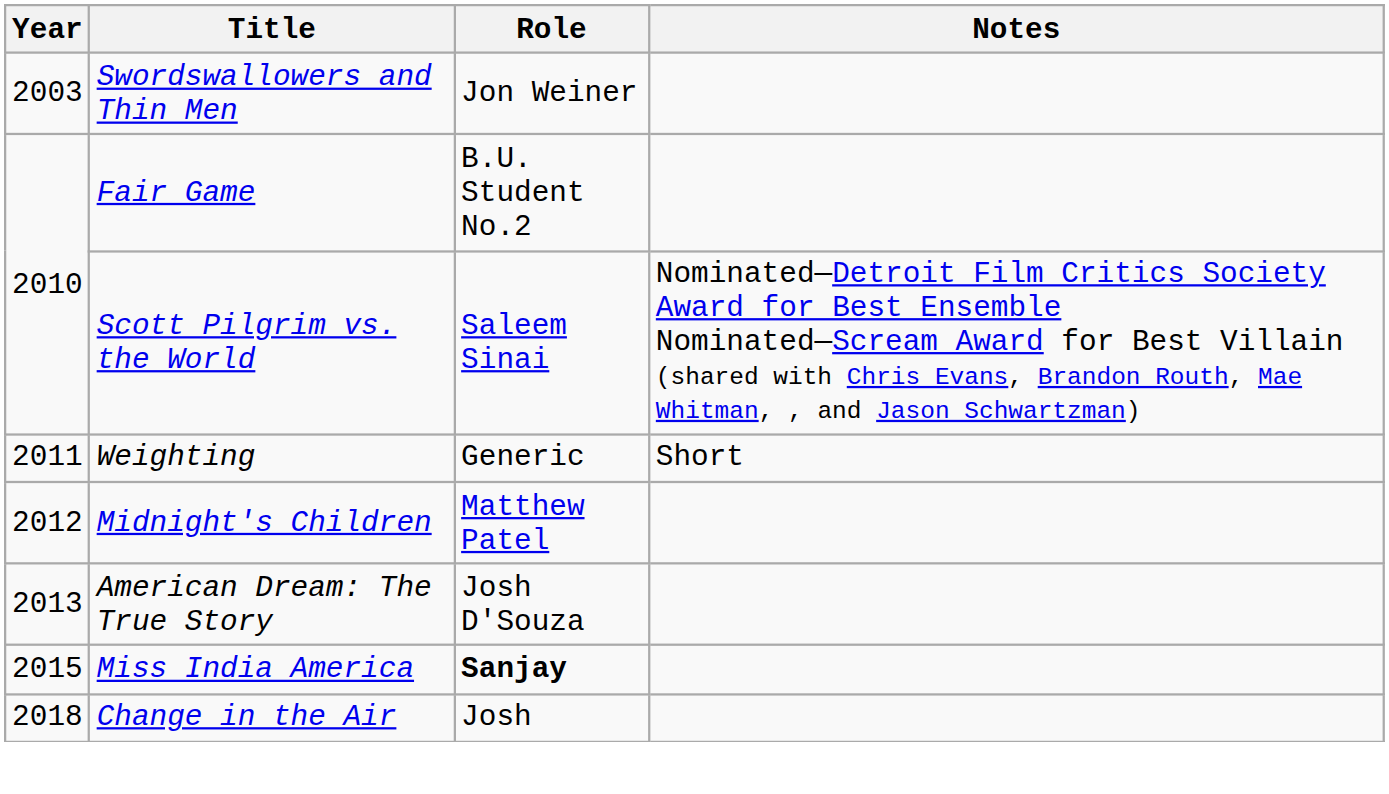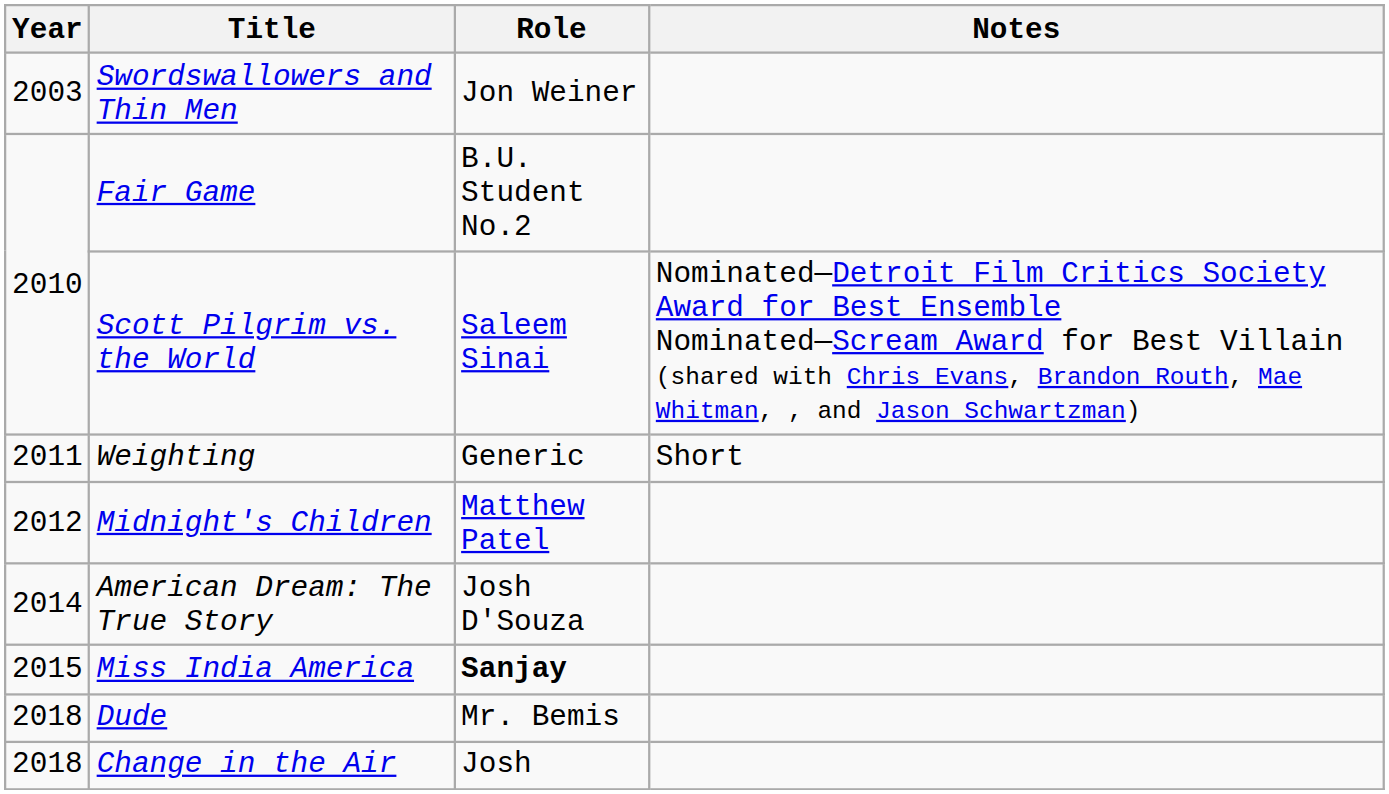American Dream: The True Story | Year: 2013 -> 2014
+ row: 2018 | Dude | Mr. Bemis
